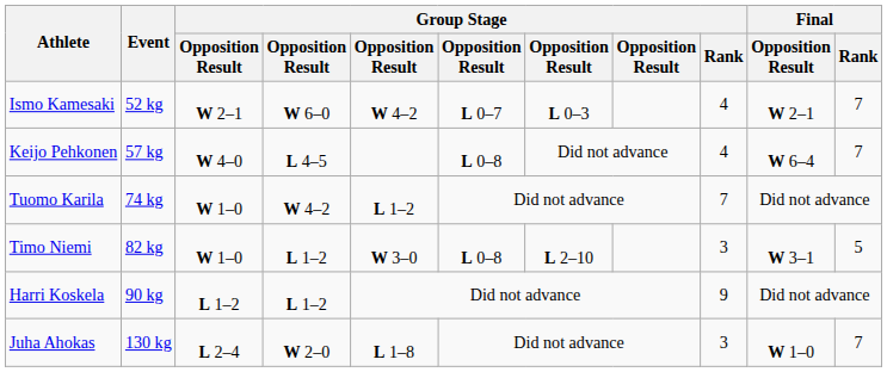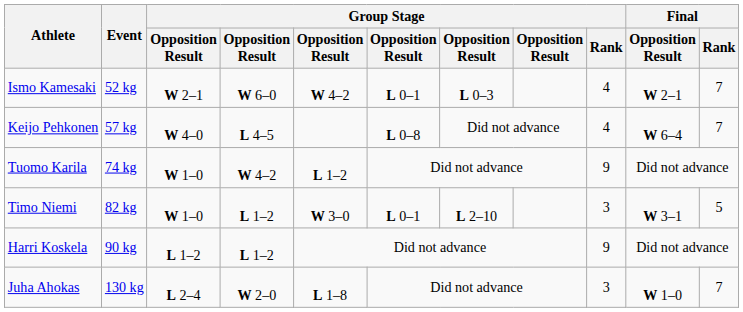Ismo Kamesaki | column 6: L 0–7 -> L 0–1
Tuomo Karila | Group Stage / Rank: 7 -> 9
Timo Niemi | column 6: L 0–8 -> L 0–1
